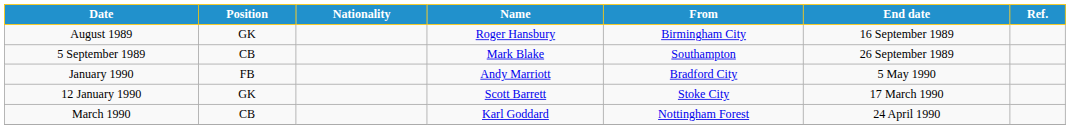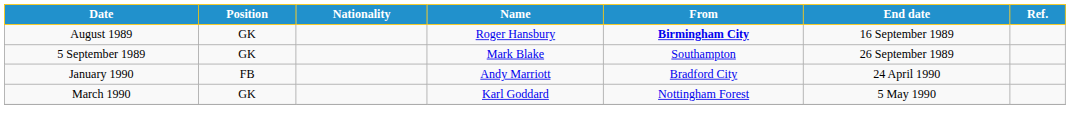August 1989 | From: normal -> bold
5 September 1989 | Position: CB -> GK
January 1990 | End date: 5 May 1990 -> 24 April 1990
- row: 12 January 1990 | GK | Scott Barrett | Stoke City | 17 March 1990
March 1990 | Position: CB -> GK
March 1990 | End date: 24 April 1990 -> 5 May 1990
